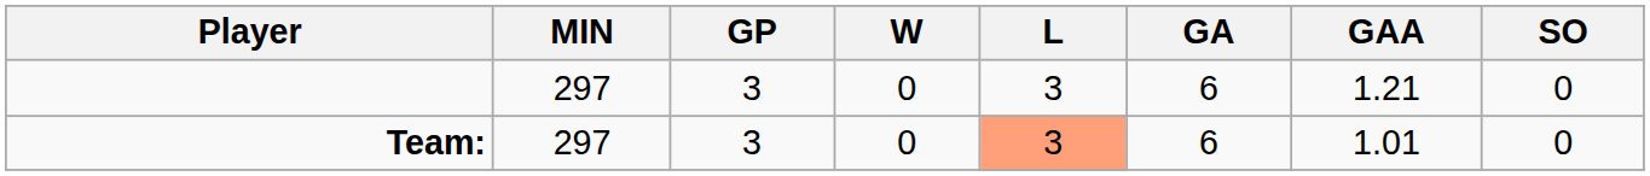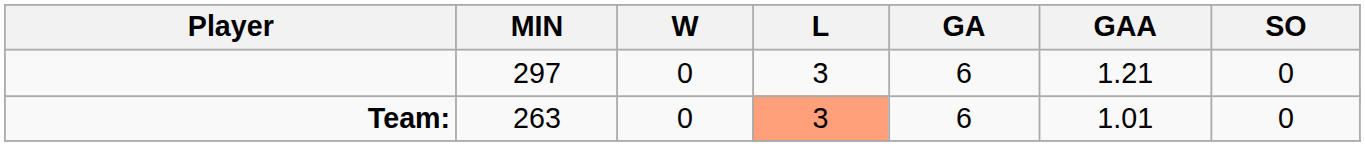- column: GP | 3 | 3
Team: | MIN: 297 -> 263
